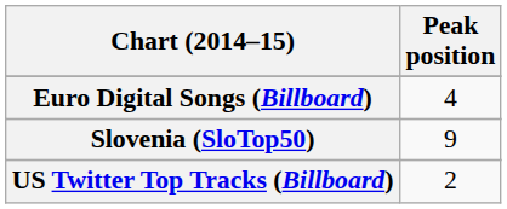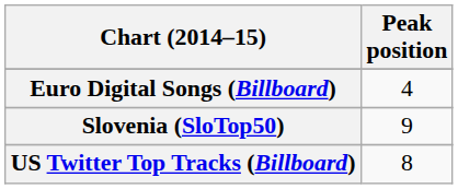US Twitter Top Tracks (Billboard) | Peak position: 2 -> 8
